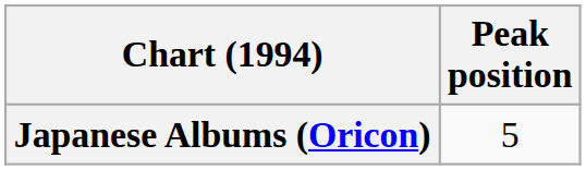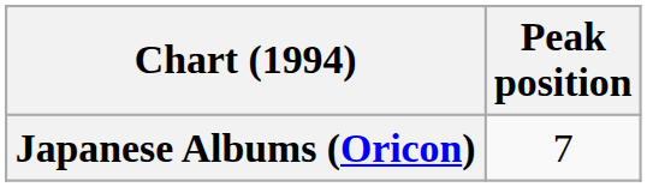Japanese Albums (Oricon) | Peak position: 5 -> 7
